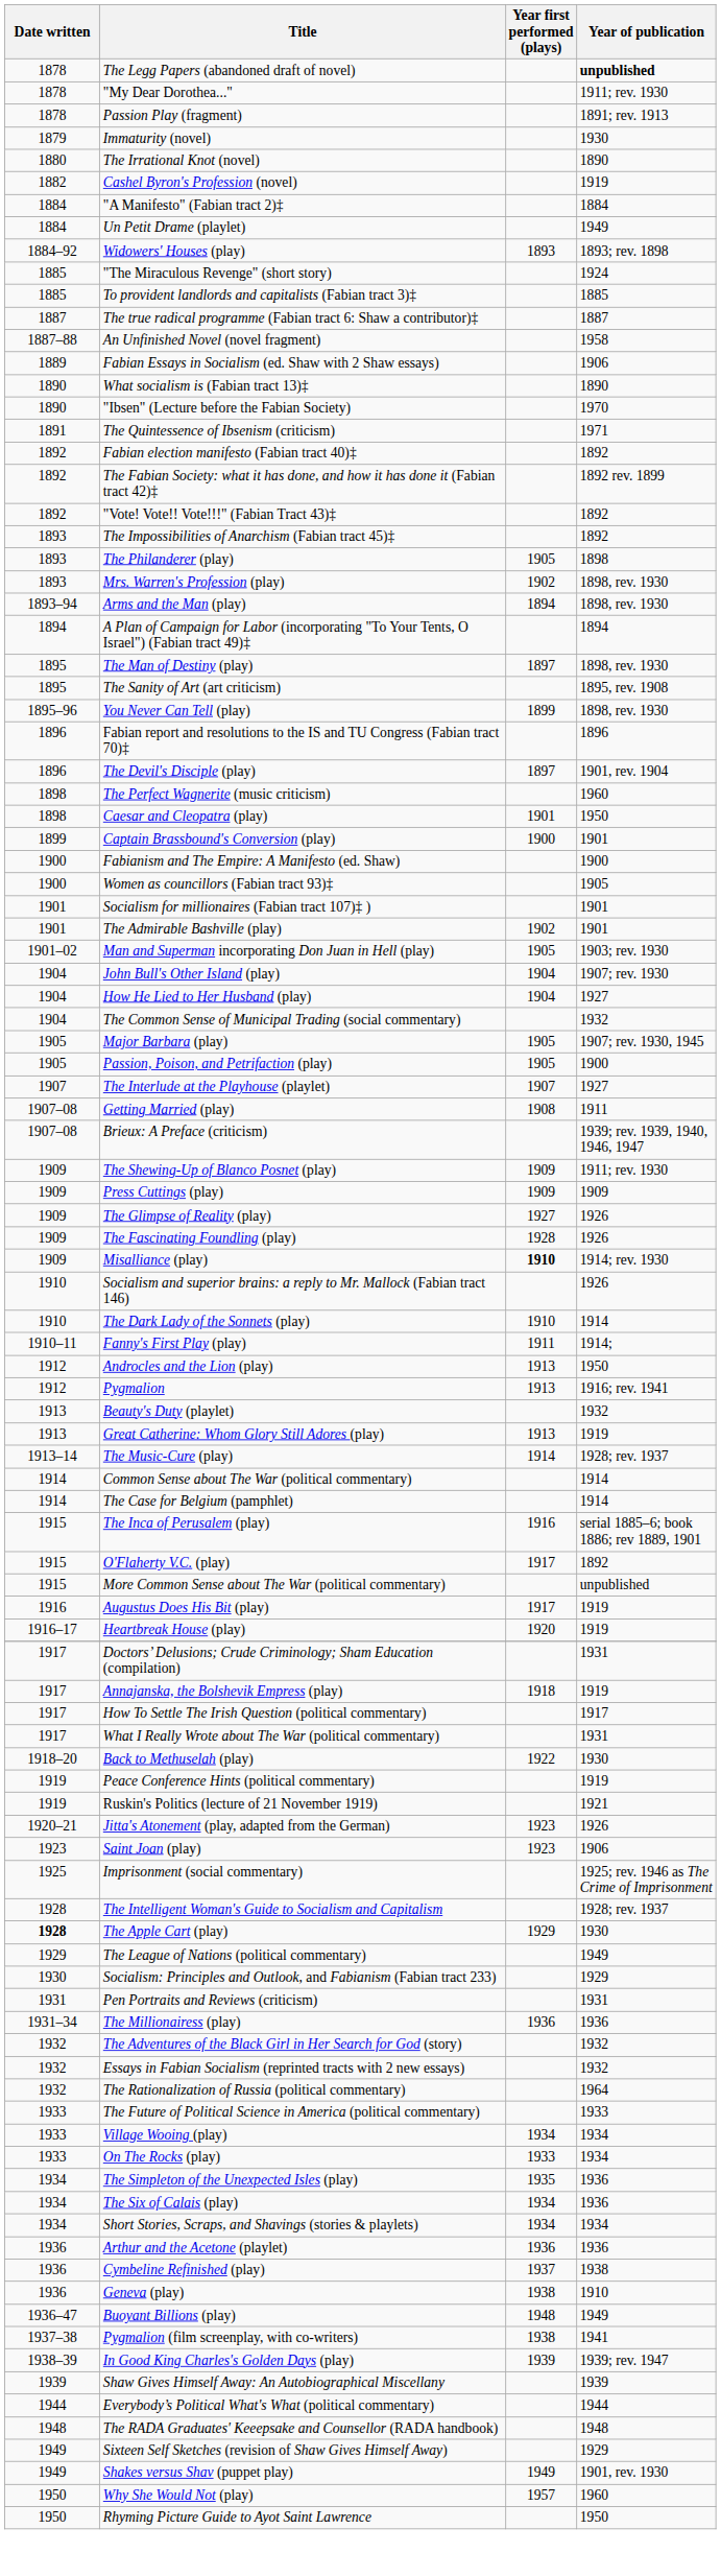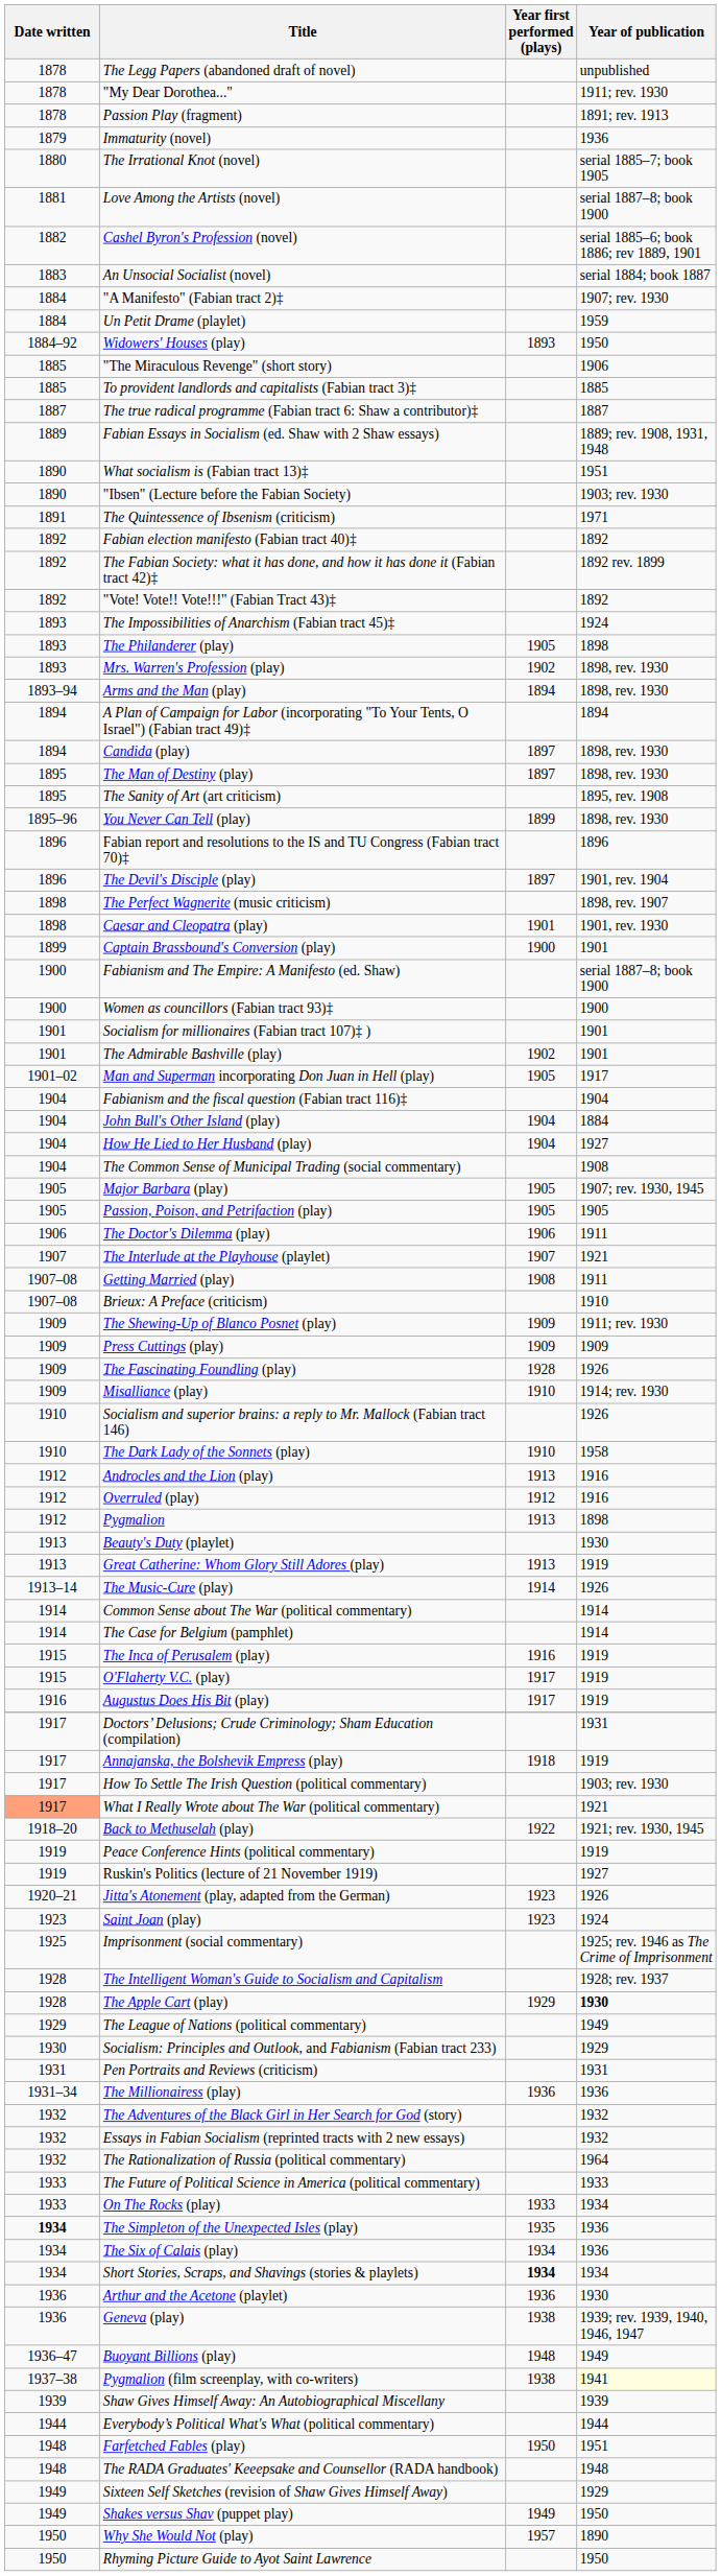The Legg Papers (abandoned draft of novel) | Year of publication: bold -> normal
Immaturity (novel) | Year of publication: 1930 -> 1936
The Irrational Knot (novel) | Year of publication: 1890 -> serial 1885–7; book 1905
+ row: 1881 | Love Among the Artists (novel) | serial 1887–8; book 1900
Cashel Byron's Profession (novel) | Year of publication: 1919 -> serial 1885–6; book 1886; rev 1889, 1901
+ row: 1883 | An Unsocial Socialist (novel) | serial 1884; book 1887
"A Manifesto" (Fabian tract 2)‡ | Year of publication: 1884 -> 1907; rev. 1930
Un Petit Drame (playlet) | Year of publication: 1949 -> 1959
Widowers' Houses (play) | Year of publication: 1893; rev. 1898 -> 1950
"The Miraculous Revenge" (short story) | Year of publication: 1924 -> 1906
- row: 1887–88 | An Unfinished Novel (novel fragment) | 1958
Fabian Essays in Socialism (ed. Shaw with 2 Shaw essays) | Year of publication: 1906 -> 1889; rev. 1908, 1931, 1948
What socialism is (Fabian tract 13)‡ | Year of publication: 1890 -> 1951
"Ibsen" (Lecture before the Fabian Society) | Year of publication: 1970 -> 1903; rev. 1930
The Impossibilities of Anarchism (Fabian tract 45)‡ | Year of publication: 1892 -> 1924
+ row: 1894 | Candida (play) | 1897 | 1898, rev. 1930
The Perfect Wagnerite (music criticism) | Year of publication: 1960 -> 1898, rev. 1907
Caesar and Cleopatra (play) | Year of publication: 1950 -> 1901, rev. 1930
Fabianism and The Empire: A Manifesto (ed. Shaw) | Year of publication: 1900 -> serial 1887–8; book 1900
Women as councillors (Fabian tract 93)‡ | Year of publication: 1905 -> 1900
Man and Superman incorporating Don Juan in Hell (play) | Year of publication: 1903; rev. 1930 -> 1917
+ row: 1904 | Fabianism and the fiscal question (Fabian tract 116)‡ | 1904
John Bull's Other Island (play) | Year of publication: 1907; rev. 1930 -> 1884
The Common Sense of Municipal Trading (social commentary) | Year of publication: 1932 -> 1908
Passion, Poison, and Petrifaction (play) | Year of publication: 1900 -> 1905
+ row: 1906 | The Doctor's Dilemma (play) | 1906 | 1911
The Interlude at the Playhouse (playlet) | Year of publication: 1927 -> 1921
Brieux: A Preface (criticism) | Year of publication: 1939; rev. 1939, 1940, 1946, 1947 -> 1910
- row: 1909 | The Glimpse of Reality (play) | 1927 | 1926
Misalliance (play) | Year first performed (plays): bold -> normal
The Dark Lady of the Sonnets (play) | Year of publication: 1914 -> 1958
- row: 1910–11 | Fanny's First Play (play) | 1911 | 1914;
Androcles and the Lion (play) | Year of publication: 1950 -> 1916
+ row: 1912 | Overruled (play) | 1912 | 1916
Pygmalion | Year of publication: 1916; rev. 1941 -> 1898
Beauty's Duty (playlet) | Year of publication: 1932 -> 1930
The Music-Cure (play) | Year of publication: 1928; rev. 1937 -> 1926
The Inca of Perusalem (play) | Year of publication: serial 1885–6; book 1886; rev 1889, 1901 -> 1919
O'Flaherty V.C. (play) | Year of publication: 1892 -> 1919
- row: 1915 | More Common Sense about The War (political commentary) | unpublished
- row: 1916–17 | Heartbreak House (play) | 1920 | 1919
How To Settle The Irish Question (political commentary) | Year of publication: 1917 -> 1903; rev. 1930
What I Really Wrote about The War (political commentary) | Date written: no background -> lightsalmon background
What I Really Wrote about The War (political commentary) | Year of publication: 1931 -> 1921
Back to Methuselah (play) | Year of publication: 1930 -> 1921; rev. 1930, 1945
Ruskin's Politics (lecture of 21 November 1919) | Year of publication: 1921 -> 1927
Saint Joan (play) | Year of publication: 1906 -> 1924
The Apple Cart (play) | Date written: bold -> normal
The Apple Cart (play) | Year of publication: normal -> bold
- row: 1933 | Village Wooing (play) | 1934 | 1934
The Simpleton of the Unexpected Isles (play) | Date written: normal -> bold
Short Stories, Scraps, and Shavings (stories & playlets) | Year first performed (plays): normal -> bold
Arthur and the Acetone (playlet) | Year of publication: 1936 -> 1930
- row: 1936 | Cymbeline Refinished (play) | 1937 | 1938
Geneva (play) | Year of publication: 1910 -> 1939; rev. 1939, 1940, 1946, 1947
Pygmalion (film screenplay, with co-writers) | Year of publication: no background -> lightyellow background
- row: 1938–39 | In Good King Charles's Golden Days (play) | 1939 | 1939; rev. 1947
+ row: 1948 | Farfetched Fables (play) | 1950 | 1951
Shakes versus Shav (puppet play) | Year of publication: 1901, rev. 1930 -> 1950
Why She Would Not (play) | Year of publication: 1960 -> 1890
